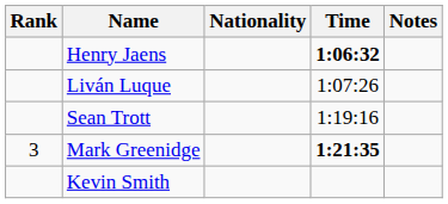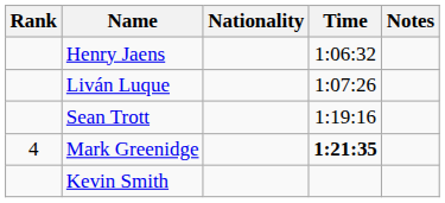Henry Jaens | Time: bold -> normal
Mark Greenidge | Rank: 3 -> 4
